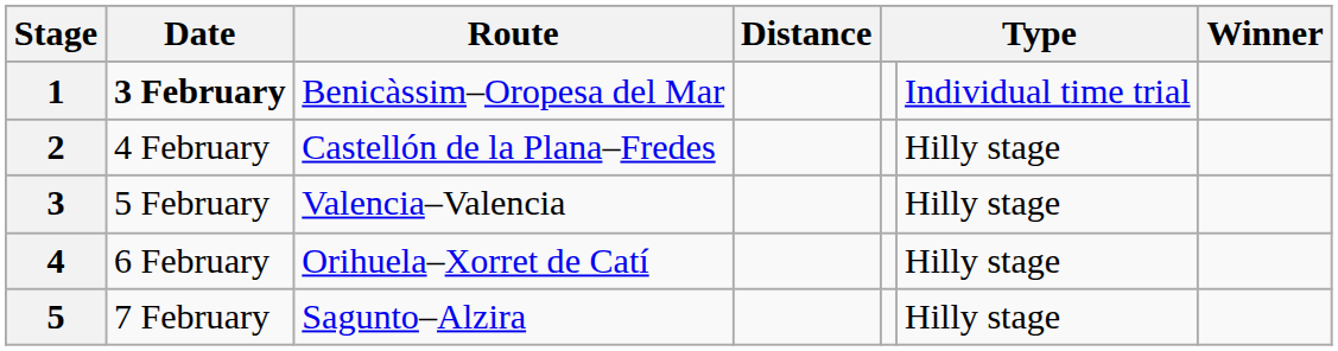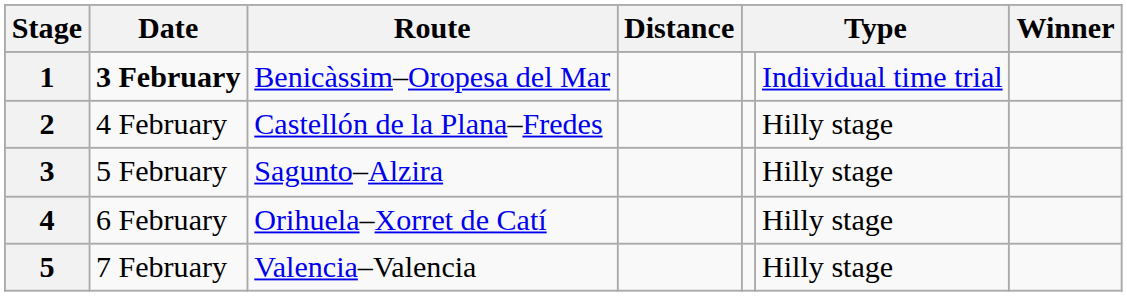3 | Route: Valencia–Valencia -> Sagunto–Alzira
5 | Route: Sagunto–Alzira -> Valencia–Valencia
